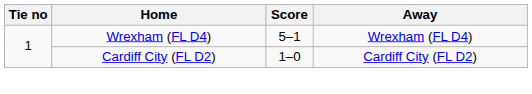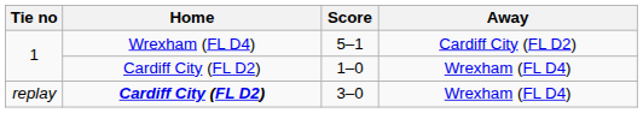5–1 | Away: Wrexham (FL D4) -> Cardiff City (FL D2)
1–0 | Away: Cardiff City (FL D2) -> Wrexham (FL D4)
+ row: replay | Cardiff City (FL D2) | 3–0 | Wrexham (FL D4)
